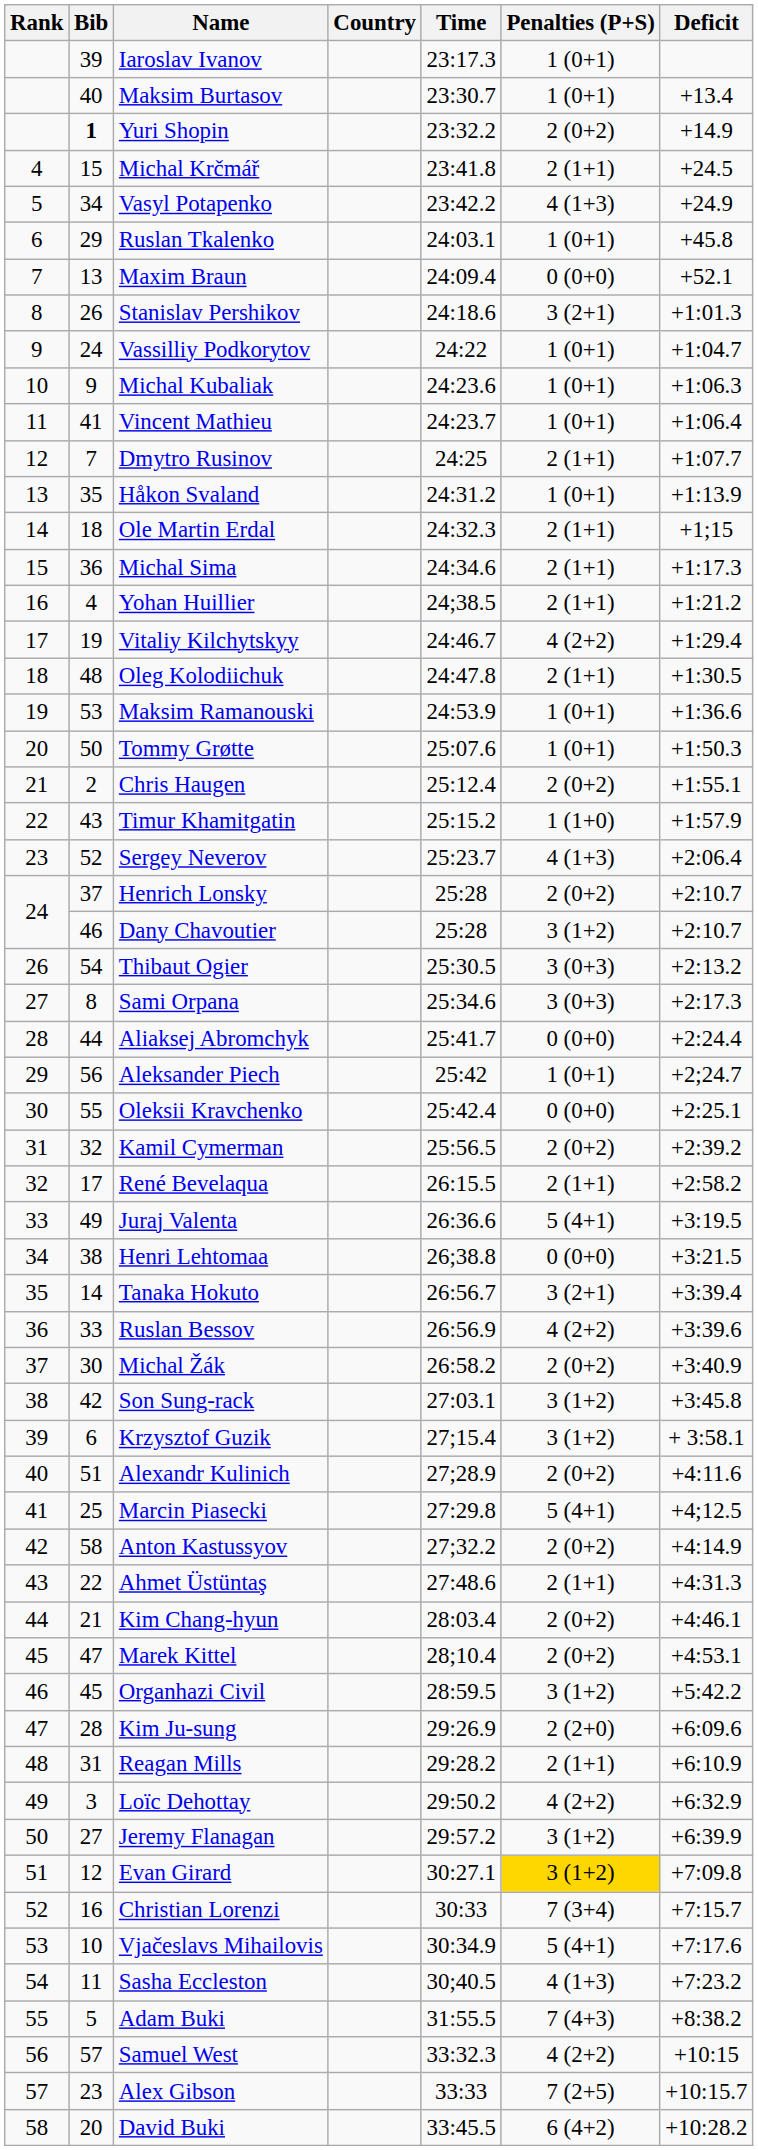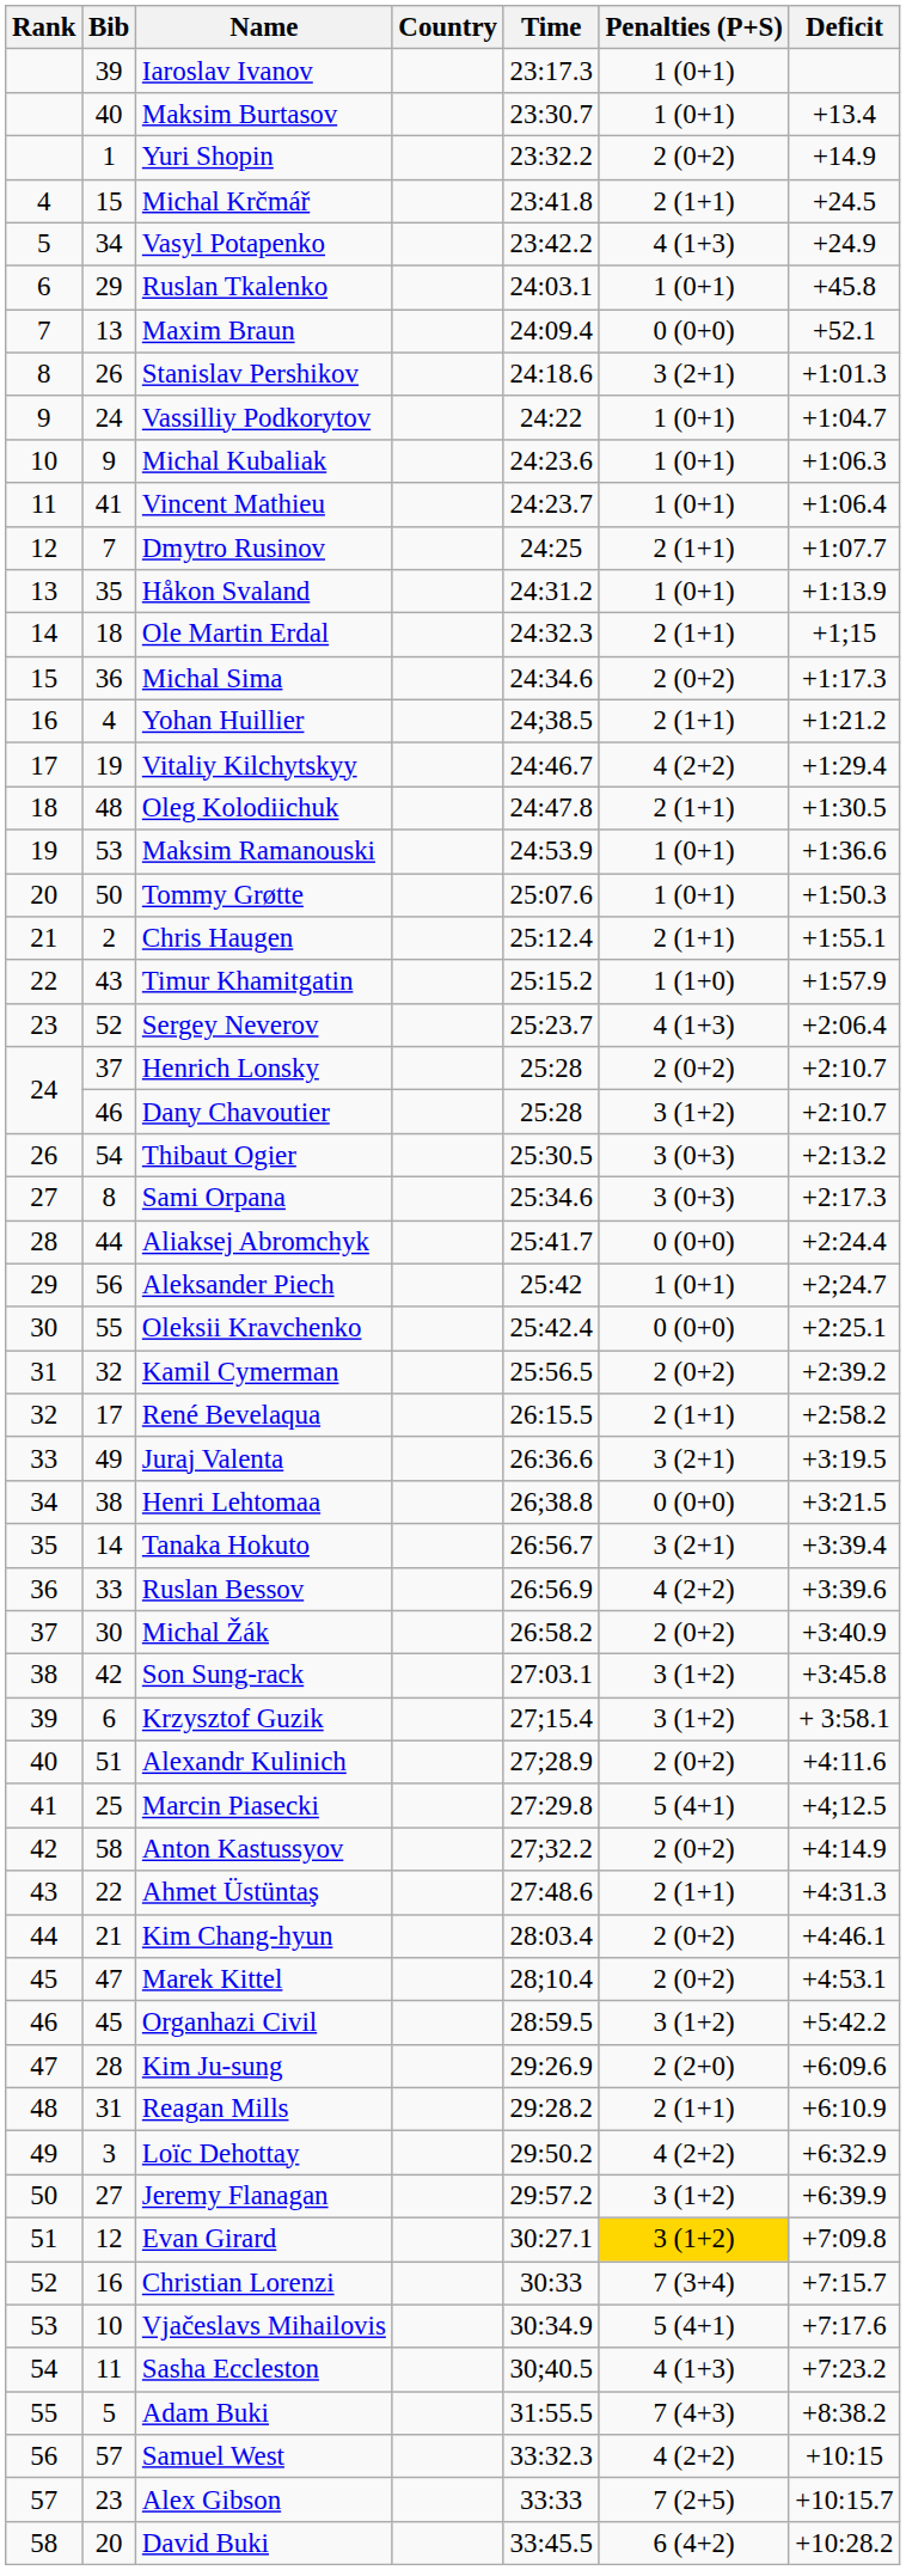Yuri Shopin | Bib: bold -> normal
Michal Sima | Penalties (P+S): 2 (1+1) -> 2 (0+2)
Chris Haugen | Penalties (P+S): 2 (0+2) -> 2 (1+1)
Juraj Valenta | Penalties (P+S): 5 (4+1) -> 3 (2+1)
